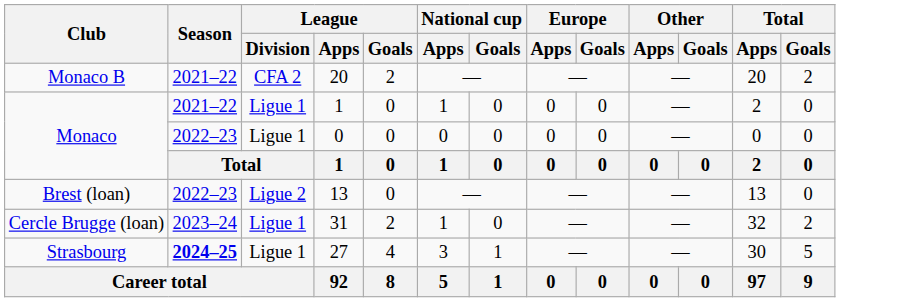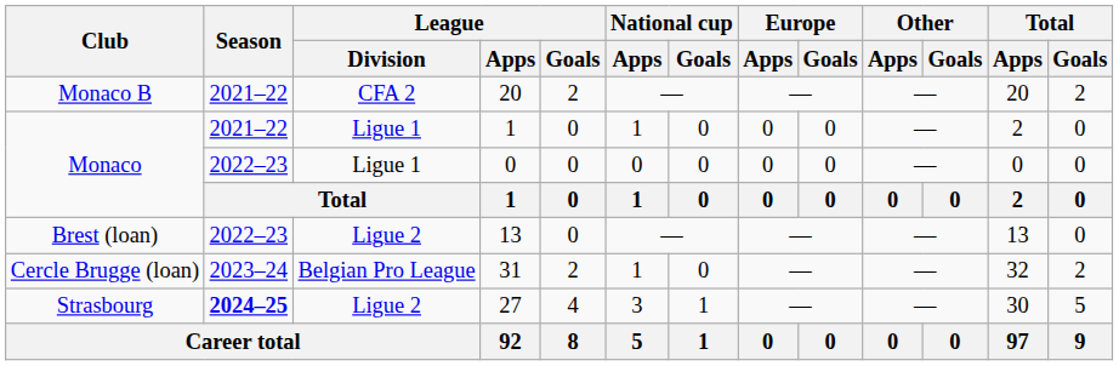31 | League / Division: Ligue 1 -> Belgian Pro League
27 | League / Division: Ligue 1 -> Ligue 2
